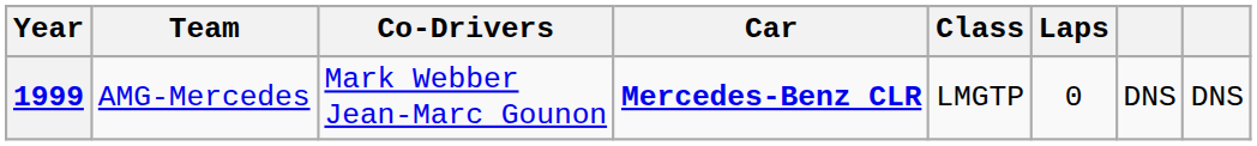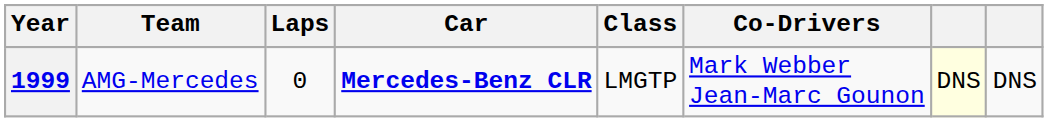columns swapped: Co-Drivers <-> Laps
1999 | column 7: no background -> lightyellow background
